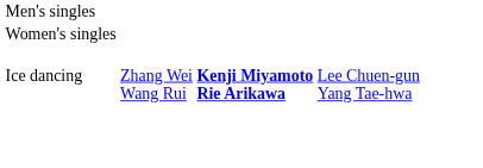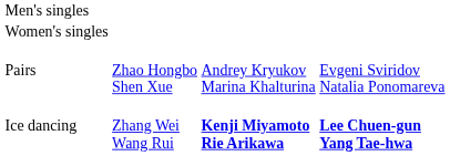+ row: Pairs | Zhao Hongbo Shen Xue | Andrey Kryukov Marina Khalturina | Evgeni Sviridov Natalia Ponomareva
Ice dancing | column 4: normal -> bold
